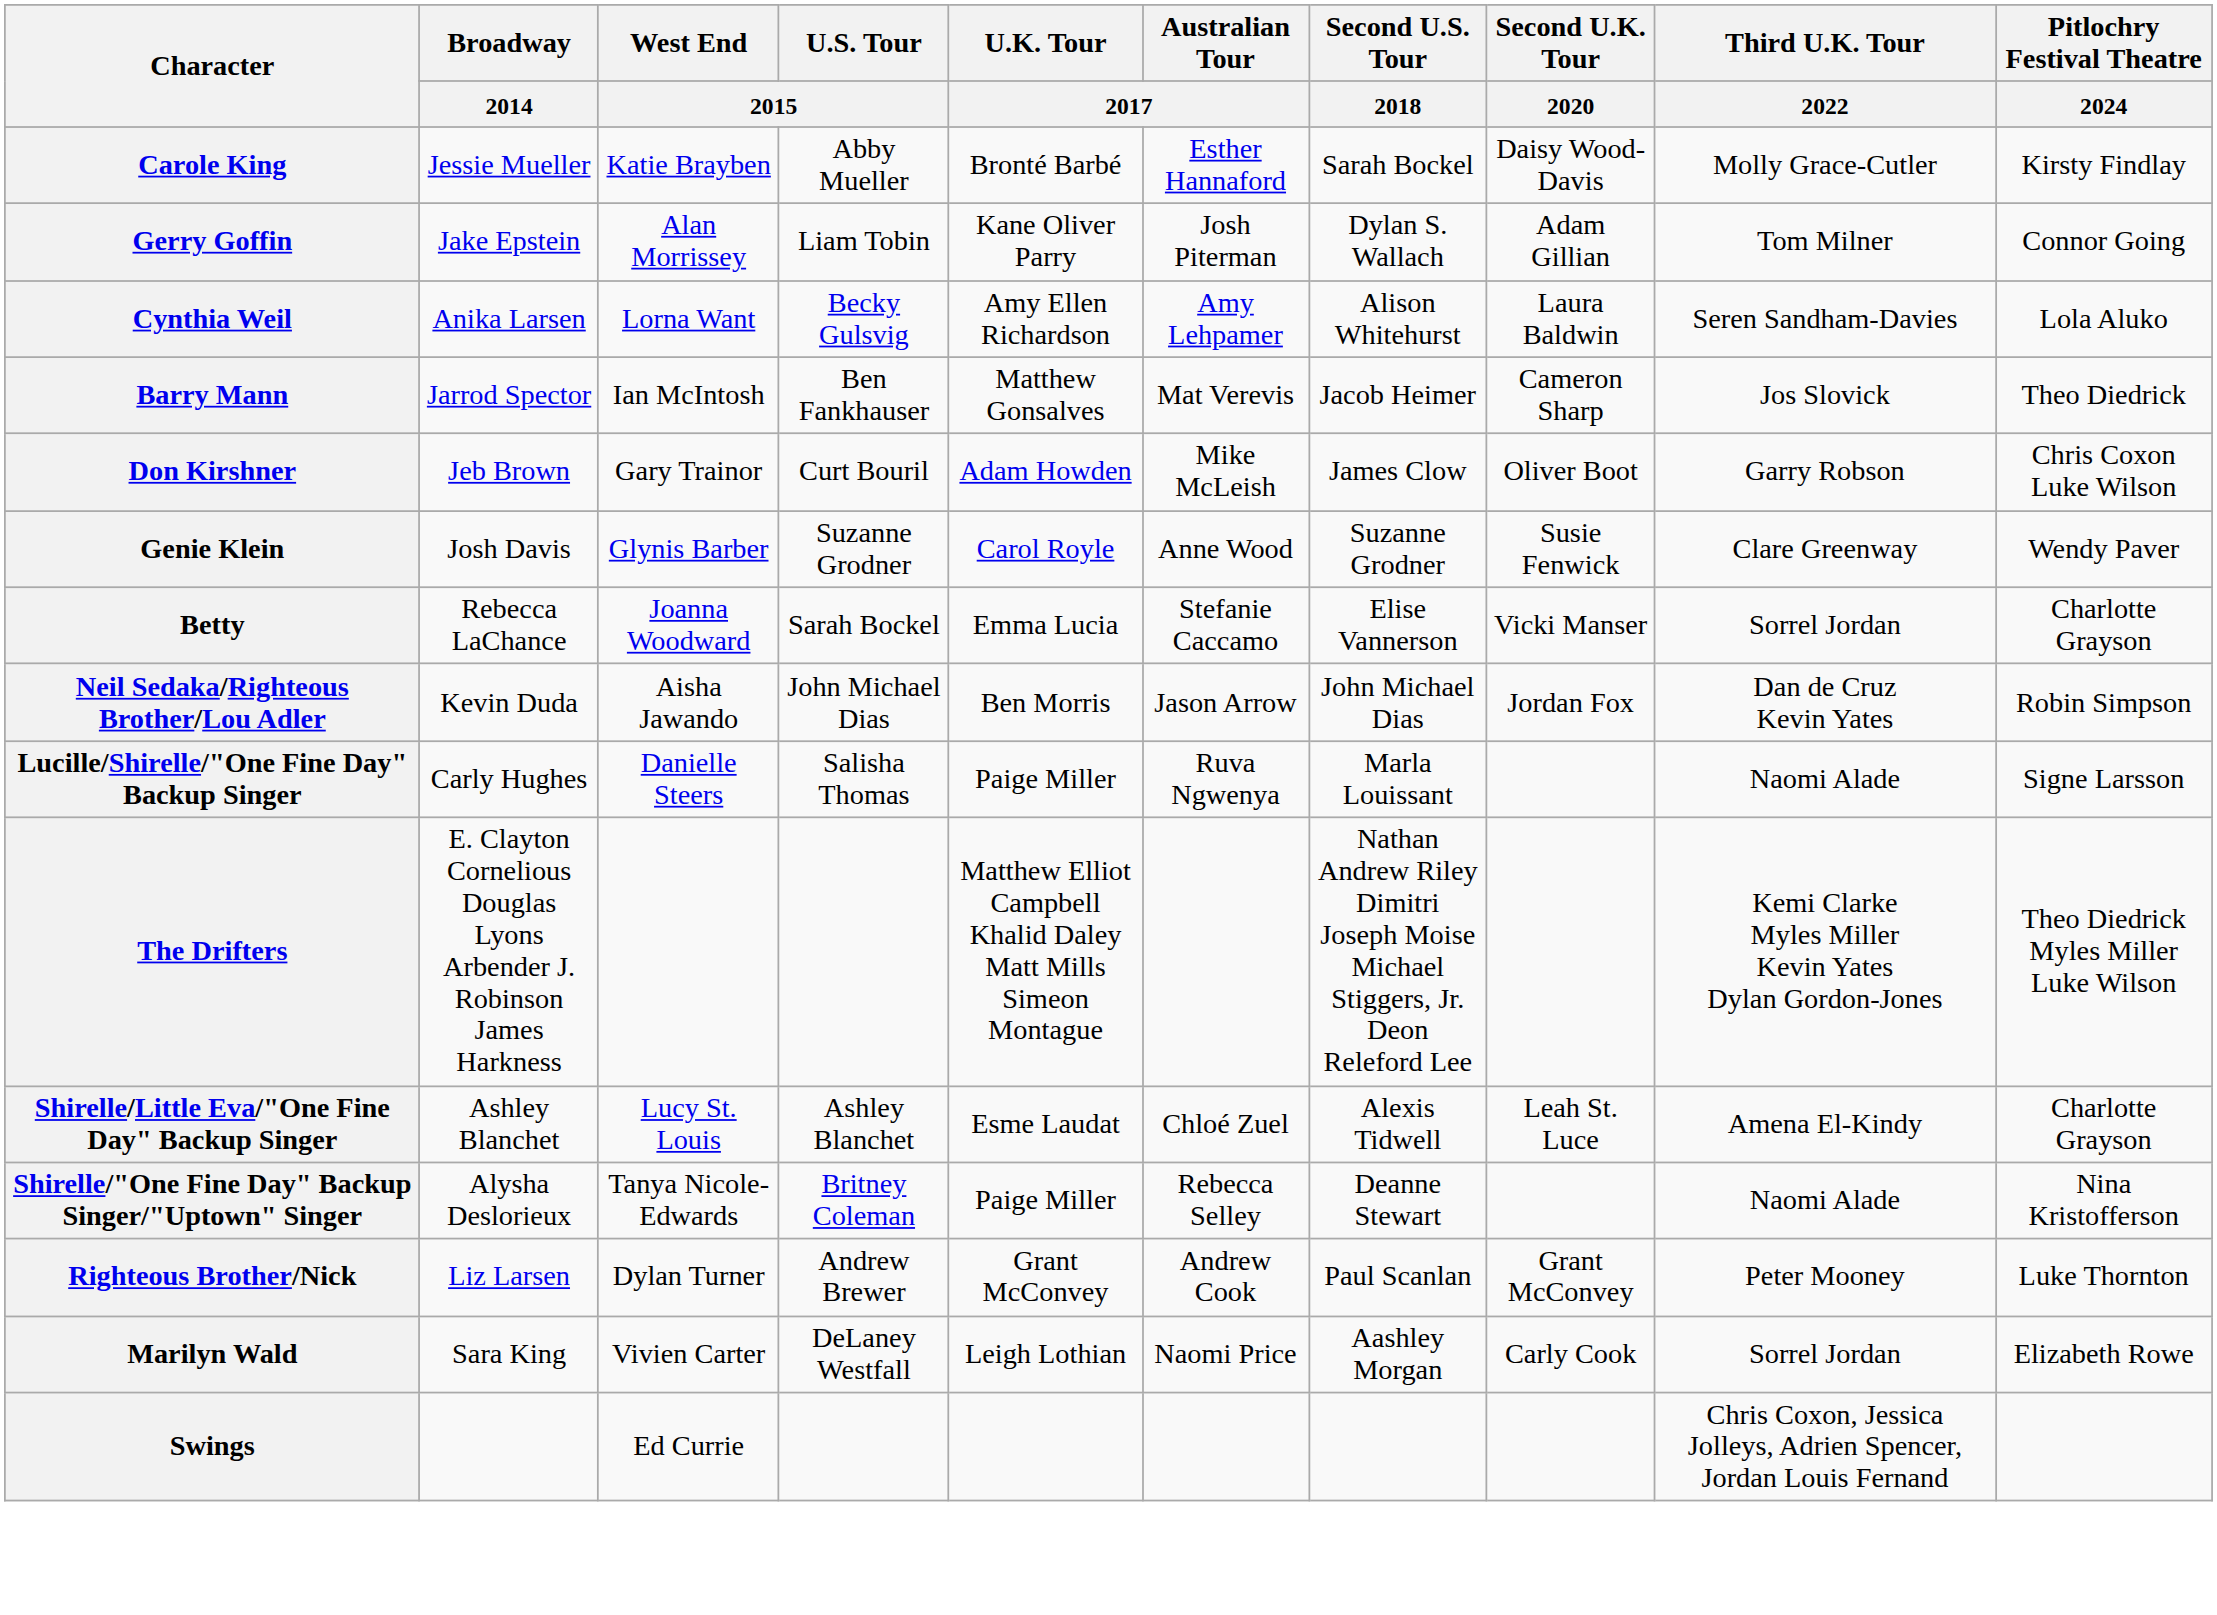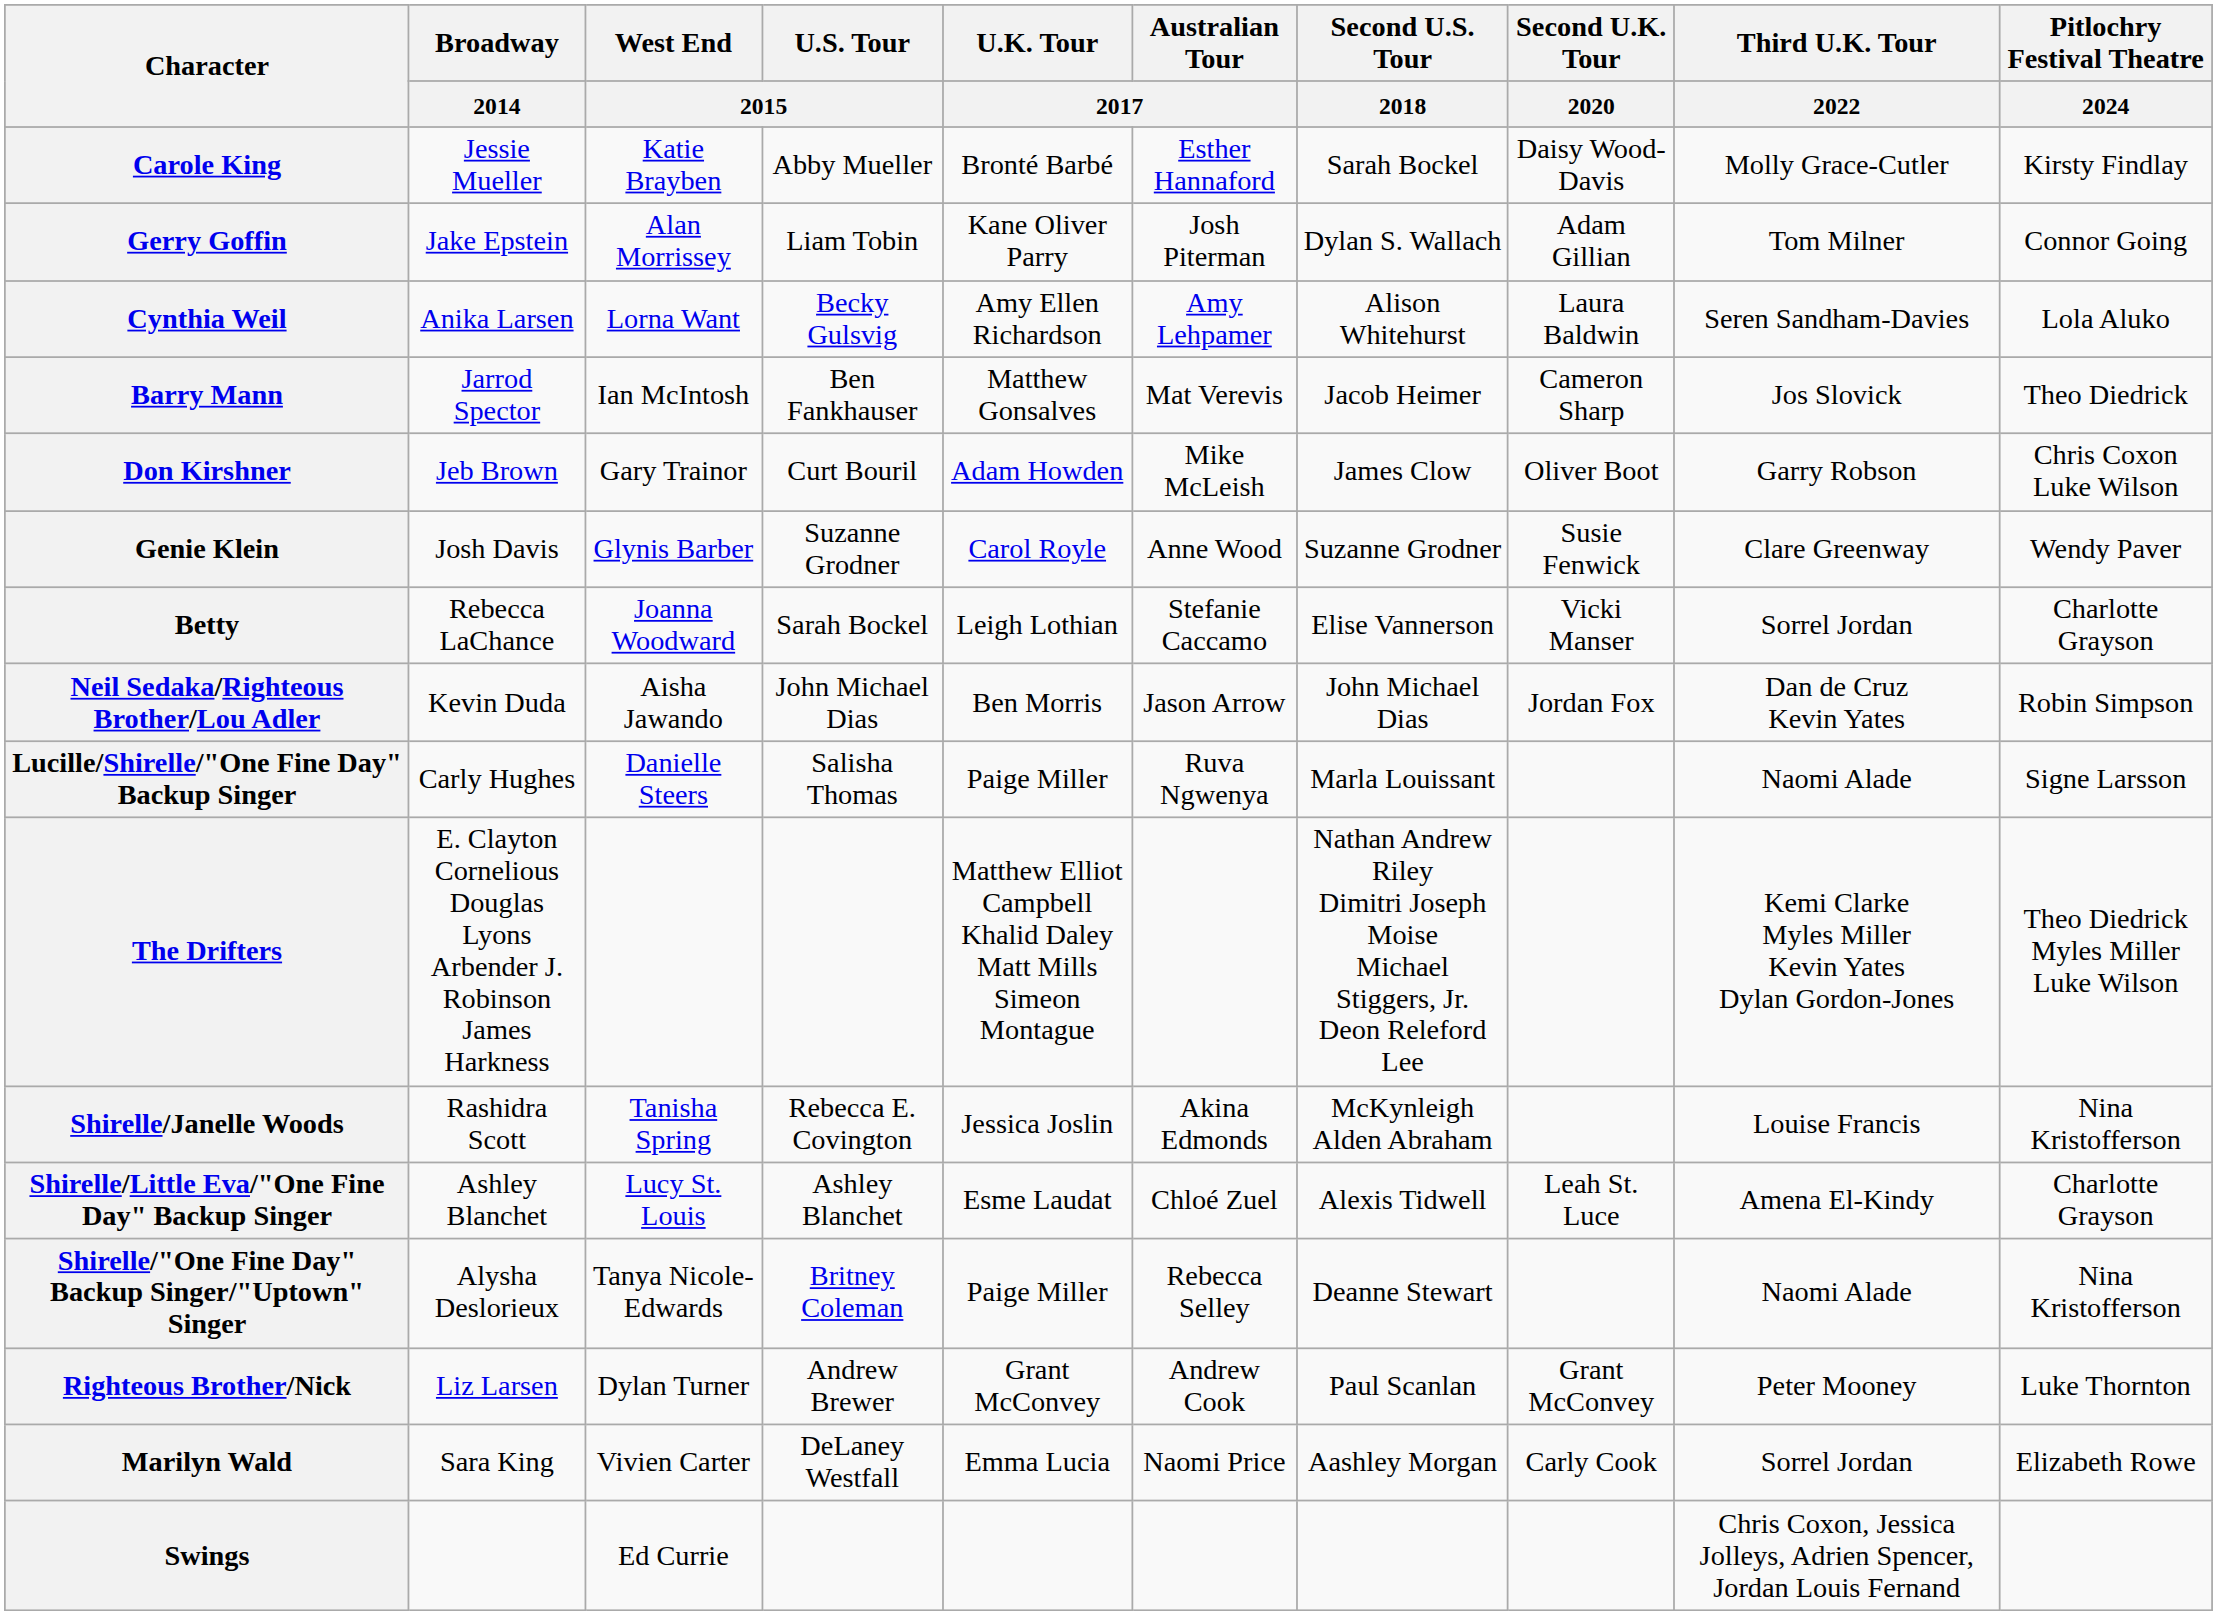Betty | U.K. Tour / 2017: Emma Lucia -> Leigh Lothian
+ row: Shirelle/Janelle Woods | Rashidra Scott | Tanisha Spring | Rebecca E. Covington | Jessica Joslin | Akina Edmonds | McKynleigh Alden Abraham | Louise Francis | Nina Kristofferson
Marilyn Wald | U.K. Tour / 2017: Leigh Lothian -> Emma Lucia
